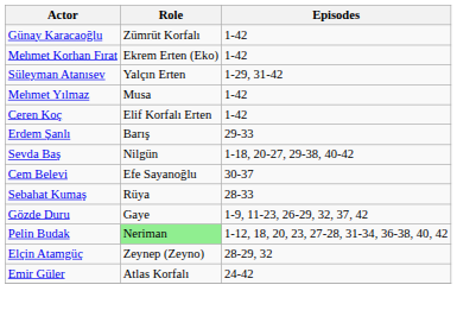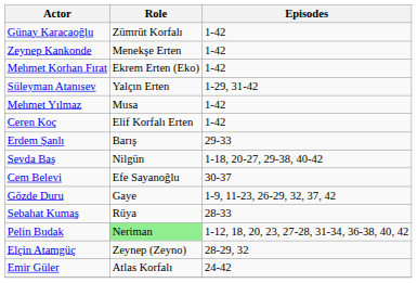+ row: Zeynep Kankonde | Menekşe Erten | 1-42
rows swapped: Sebahat Kumaş <-> Gözde Duru
